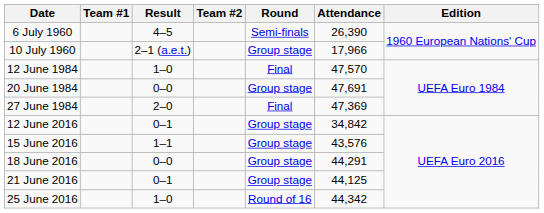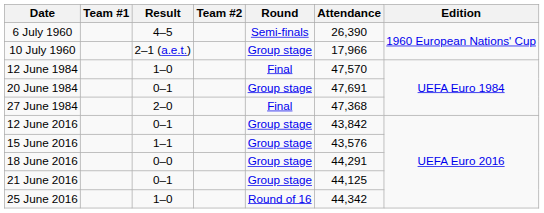20 June 1984 | Result: 0–0 -> 0–1
27 June 1984 | Attendance: 47,369 -> 47,368
12 June 2016 | Attendance: 34,842 -> 43,842
